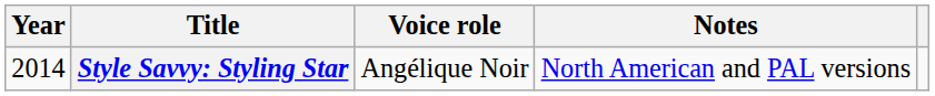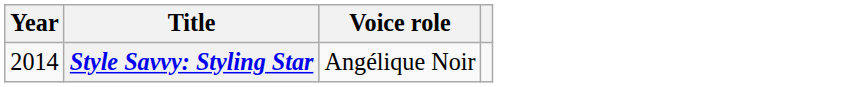- column: Notes | North American and PAL versions
